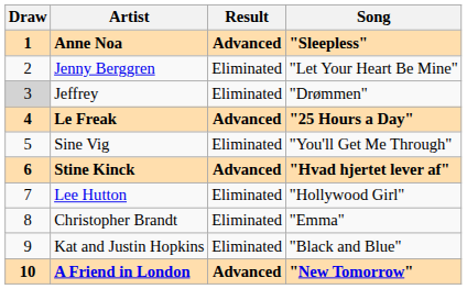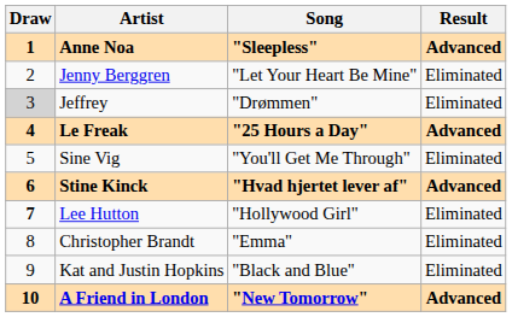columns swapped: Song <-> Result
Lee Hutton | Draw: normal -> bold
